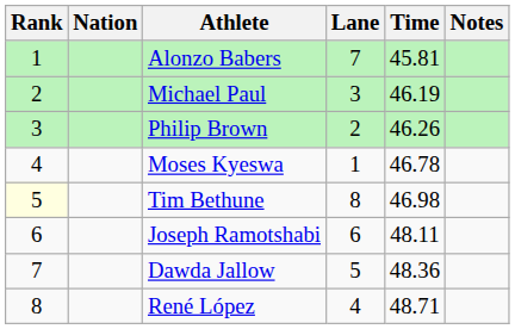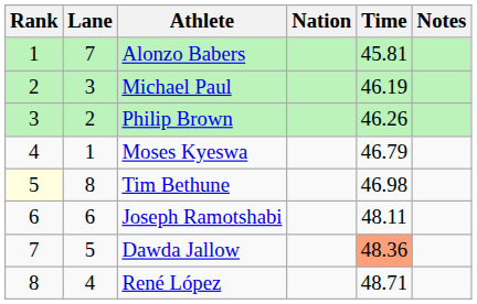columns swapped: Lane <-> Nation
Moses Kyeswa | Time: 46.78 -> 46.79
Dawda Jallow | Time: no background -> lightsalmon background
